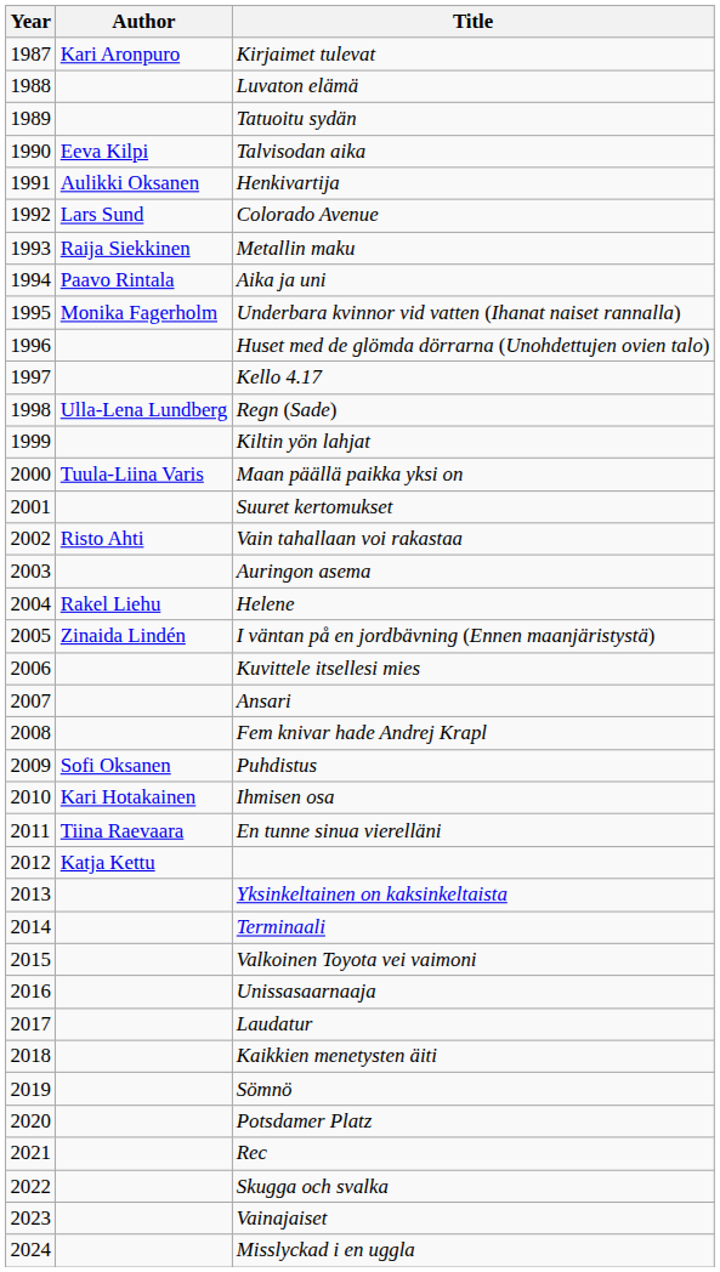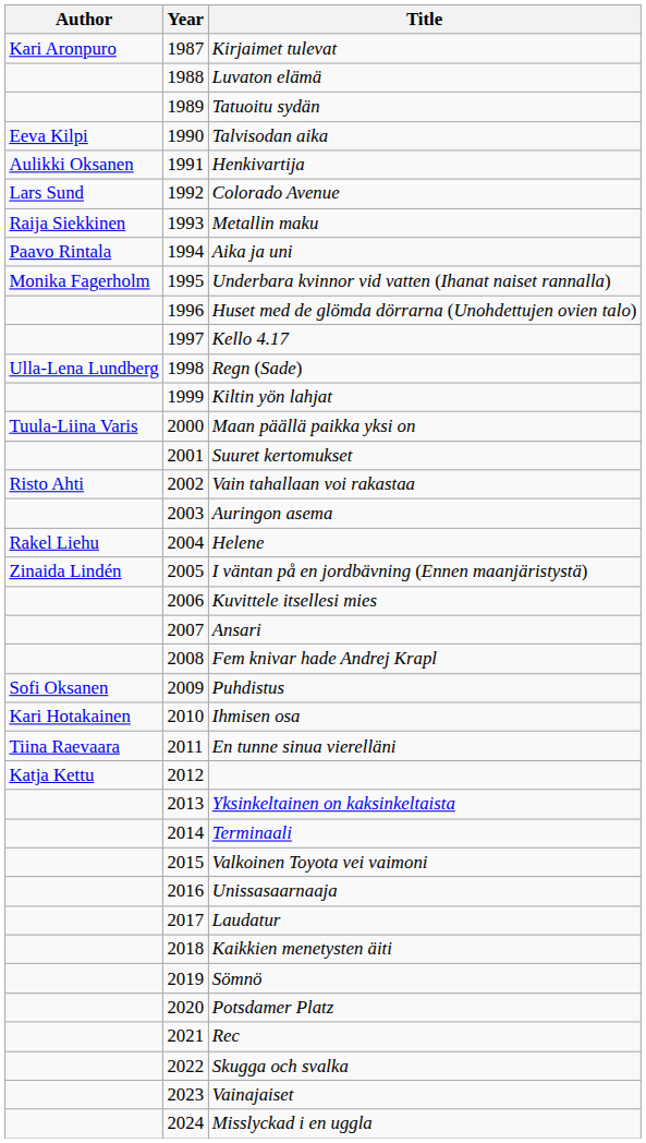columns swapped: Year <-> Author
